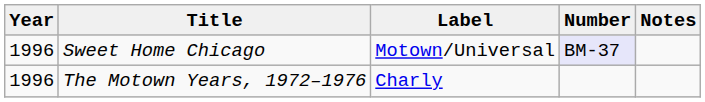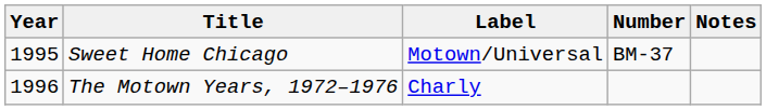Sweet Home Chicago | Year: 1996 -> 1995
Sweet Home Chicago | Number: lavender background -> no background
